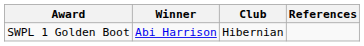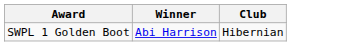- column: References
